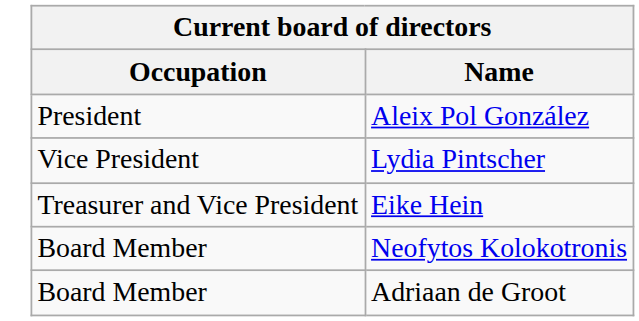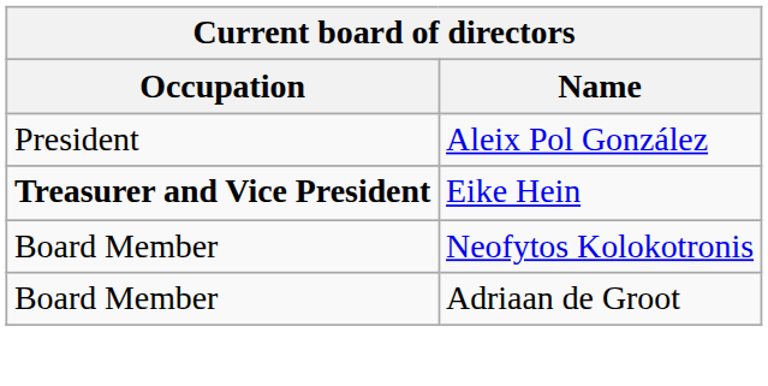- row: Vice President | Lydia Pintscher
Eike Hein | Occupation: normal -> bold
